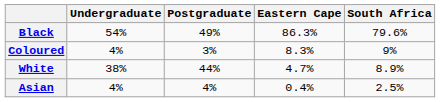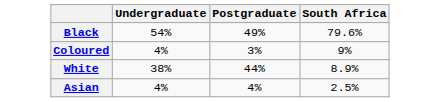- column: Eastern Cape | 86.3% | 8.3% | 4.7% | 0.4%
